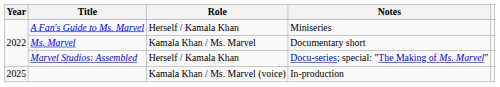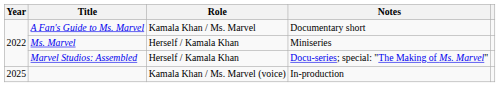A Fan's Guide to Ms. Marvel | Role: Herself / Kamala Khan -> Kamala Khan / Ms. Marvel
A Fan's Guide to Ms. Marvel | Notes: Miniseries -> Documentary short
Ms. Marvel | Role: Kamala Khan / Ms. Marvel -> Herself / Kamala Khan
Ms. Marvel | Notes: Documentary short -> Miniseries
